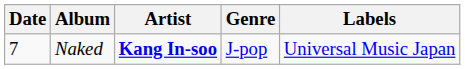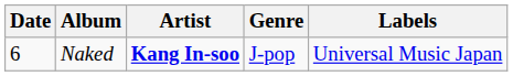Naked | Date: 7 -> 6
